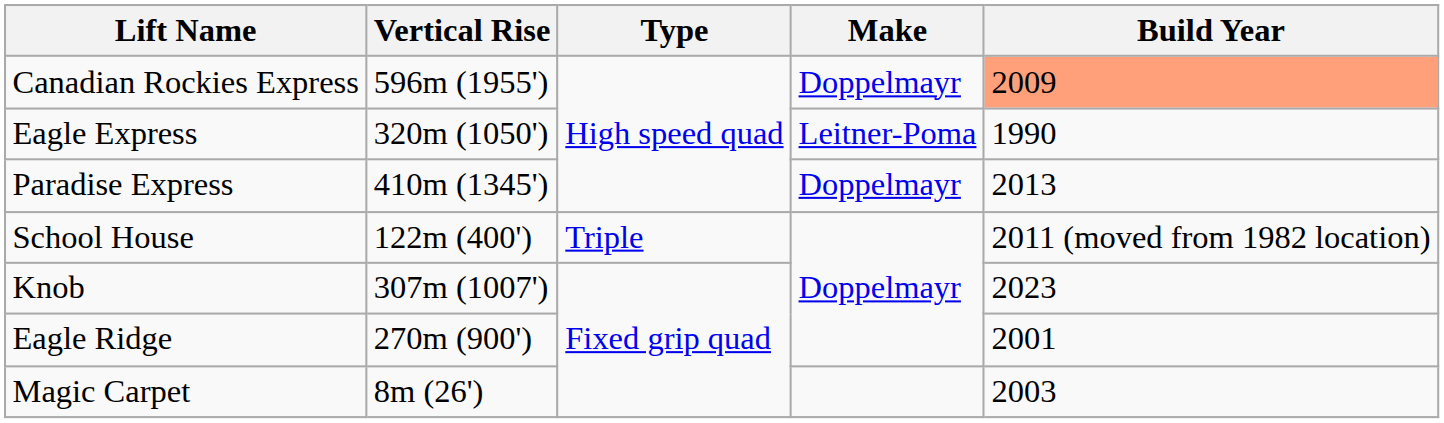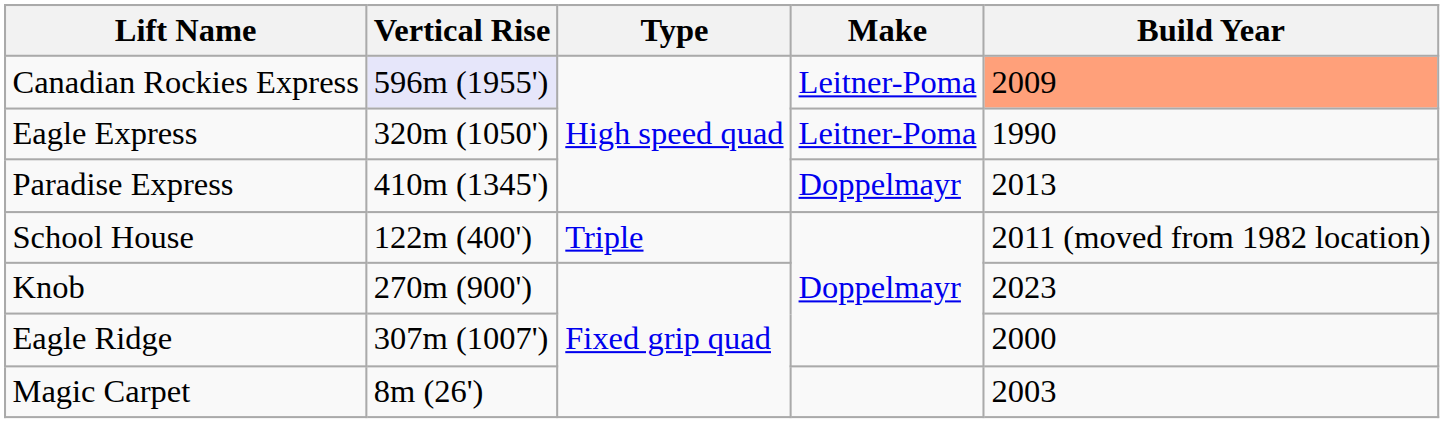Canadian Rockies Express | Vertical Rise: no background -> lavender background
Canadian Rockies Express | Make: Doppelmayr -> Leitner-Poma
Knob | Vertical Rise: 307m (1007') -> 270m (900')
Eagle Ridge | Vertical Rise: 270m (900') -> 307m (1007')
Eagle Ridge | Build Year: 2001 -> 2000
